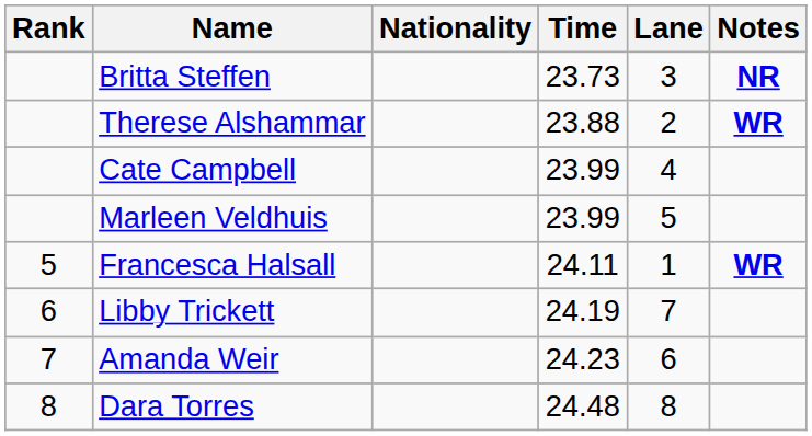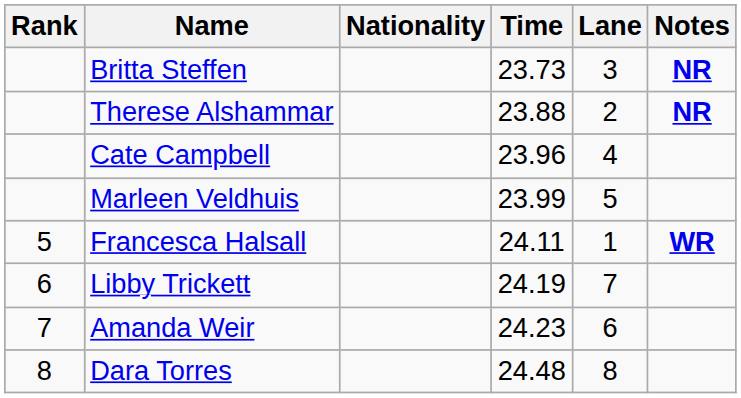Therese Alshammar | Notes: WR -> NR
Cate Campbell | Time: 23.99 -> 23.96
